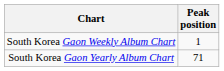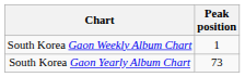South Korea Gaon Yearly Album Chart | Peak position: 71 -> 73
